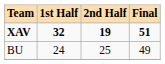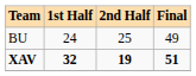rows swapped: XAV <-> BU
